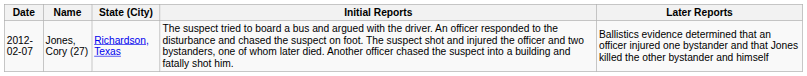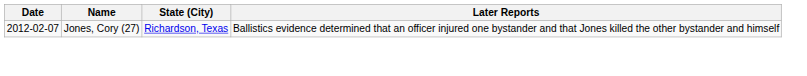- column: Initial Reports | The suspect tried to board a bus and argued with the driver. An officer responded to the disturbance and chased the suspect on foot. The suspect shot and injured the officer and two bystanders, one of whom later died. Another officer chased the suspect into a building and fatally shot him.
